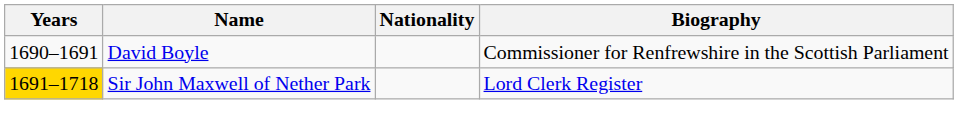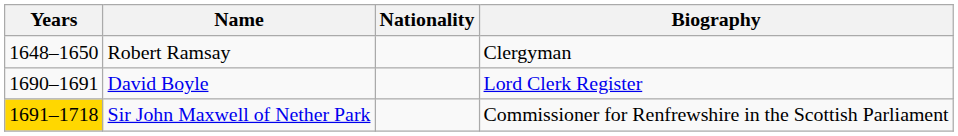+ row: 1648–1650 | Robert Ramsay | Clergyman
David Boyle | Biography: Commissioner for Renfrewshire in the Scottish Parliament -> Lord Clerk Register
Sir John Maxwell of Nether Park | Biography: Lord Clerk Register -> Commissioner for Renfrewshire in the Scottish Parliament
